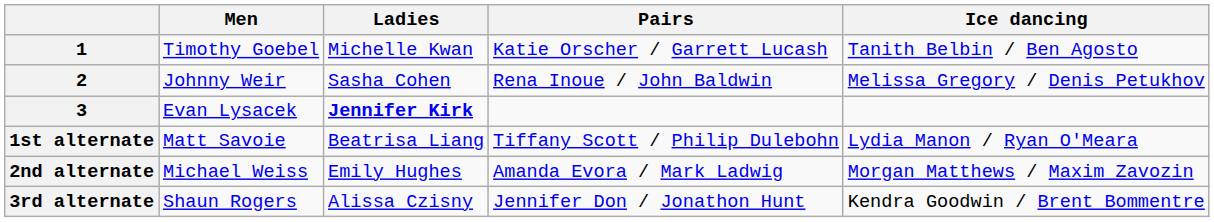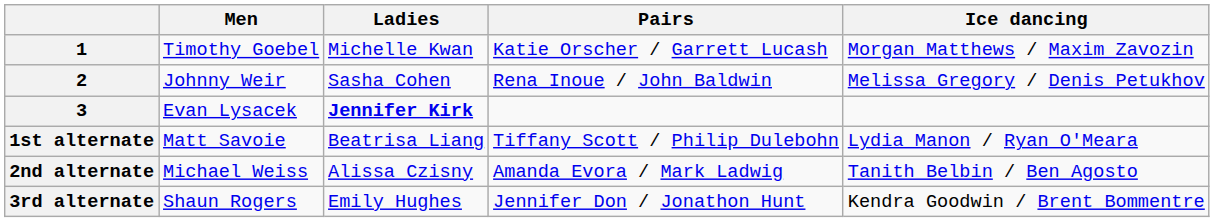1 | Ice dancing: Tanith Belbin / Ben Agosto -> Morgan Matthews / Maxim Zavozin
2nd alternate | Ladies: Emily Hughes -> Alissa Czisny
2nd alternate | Ice dancing: Morgan Matthews / Maxim Zavozin -> Tanith Belbin / Ben Agosto
3rd alternate | Ladies: Alissa Czisny -> Emily Hughes
